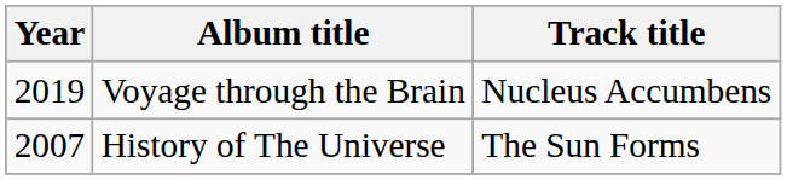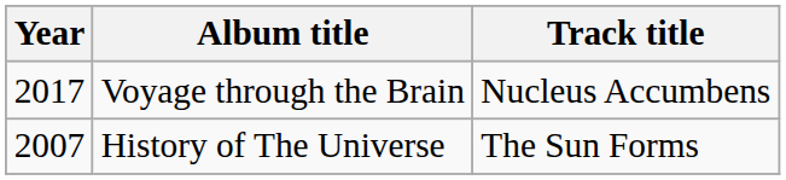Voyage through the Brain | Year: 2019 -> 2017
